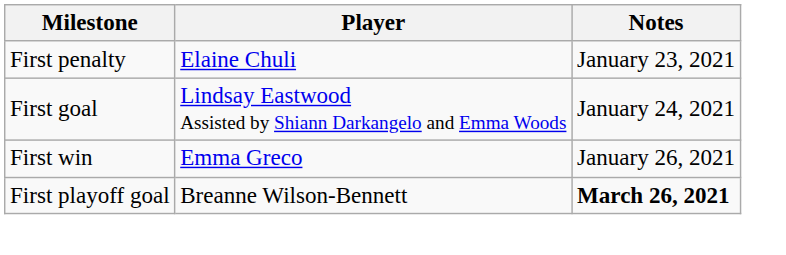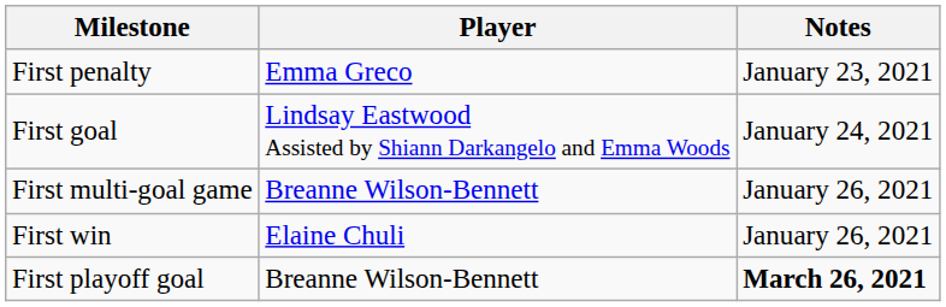First penalty | Player: Elaine Chuli -> Emma Greco
+ row: First multi-goal game | Breanne Wilson-Bennett | January 26, 2021
First win | Player: Emma Greco -> Elaine Chuli
